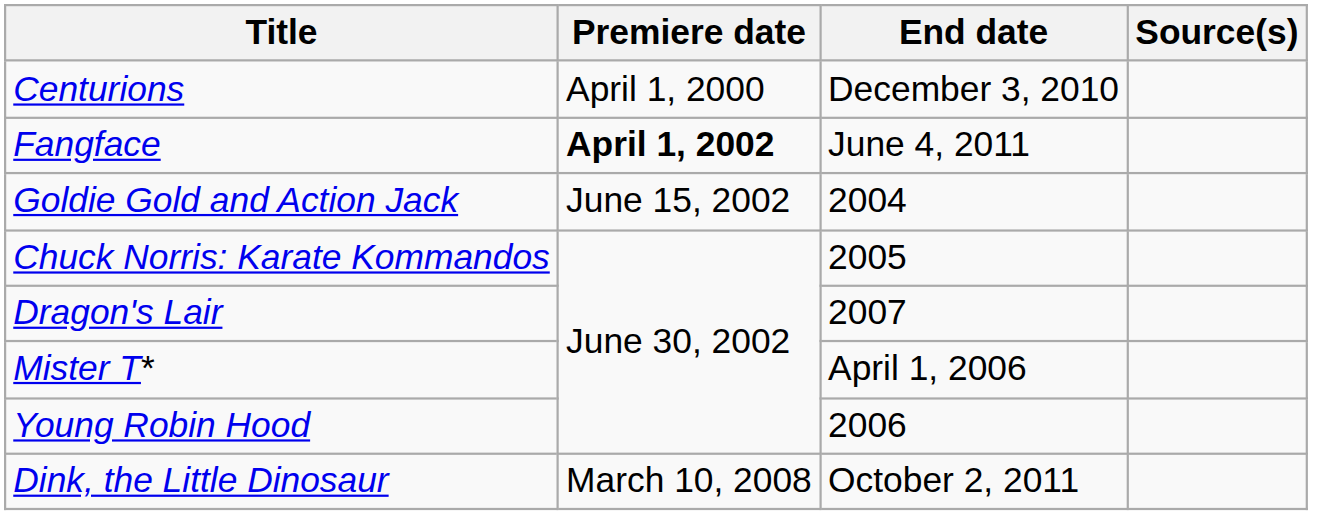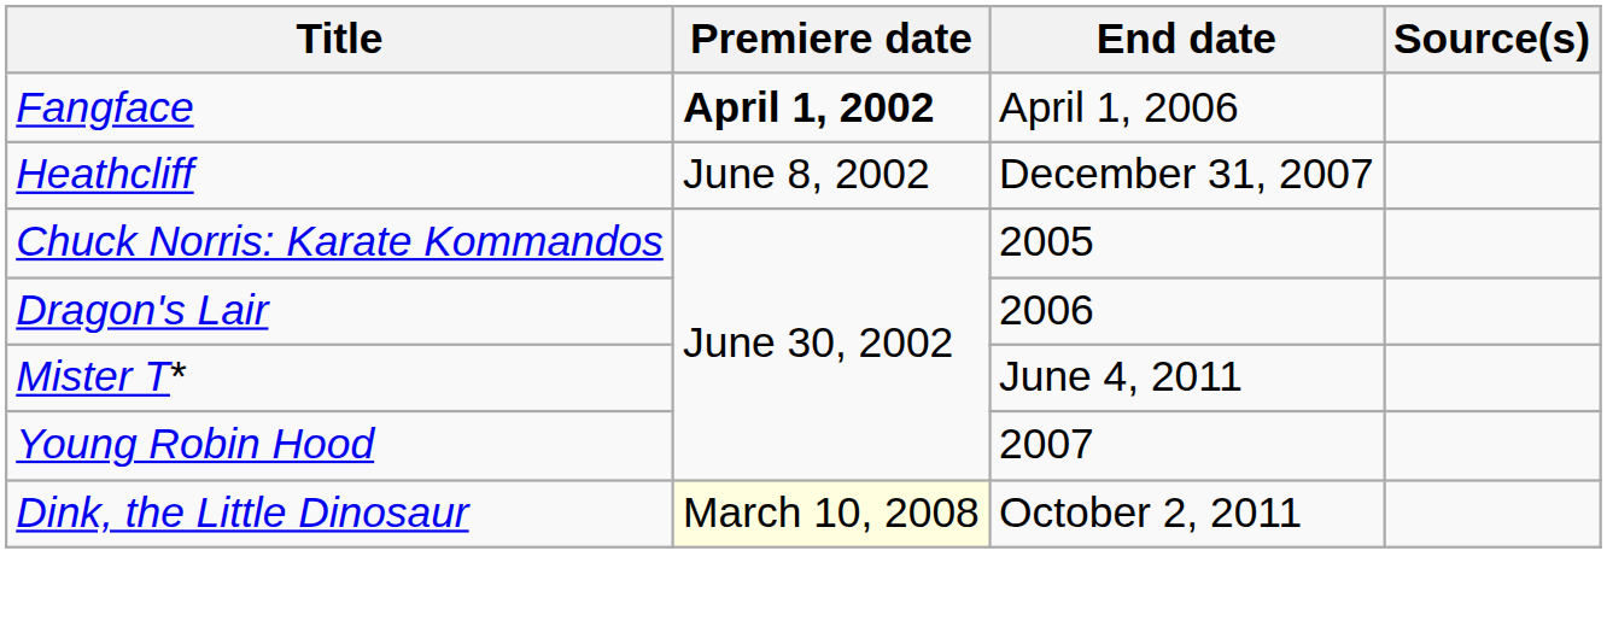- row: Centurions | April 1, 2000 | December 3, 2010
Fangface | End date: June 4, 2011 -> April 1, 2006
+ row: Heathcliff | June 8, 2002 | December 31, 2007
- row: Goldie Gold and Action Jack | June 15, 2002 | 2004
Dragon's Lair | End date: 2007 -> 2006
Mister T* | End date: April 1, 2006 -> June 4, 2011
Young Robin Hood | End date: 2006 -> 2007
Dink, the Little Dinosaur | Premiere date: no background -> lightyellow background
